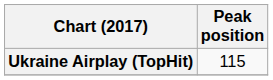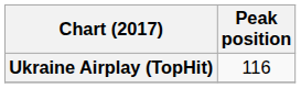Ukraine Airplay (TopHit) | Peak position: 115 -> 116
